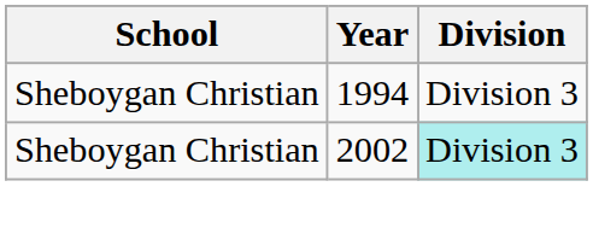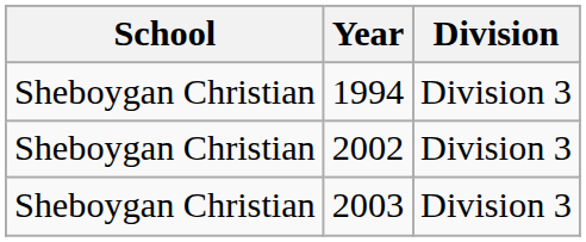2002 | Division: paleturquoise background -> no background
+ row: Sheboygan Christian | 2003 | Division 3
